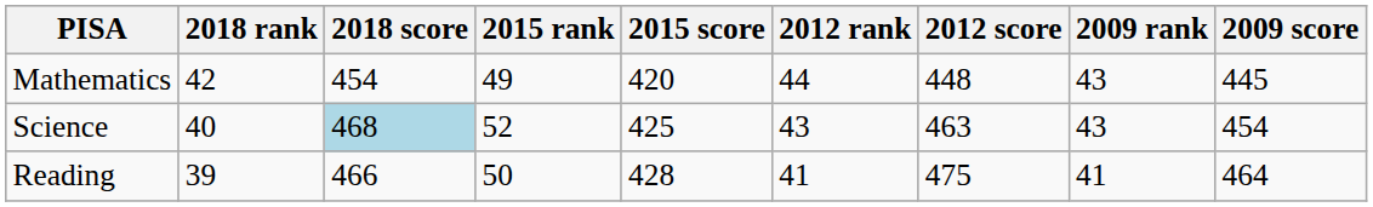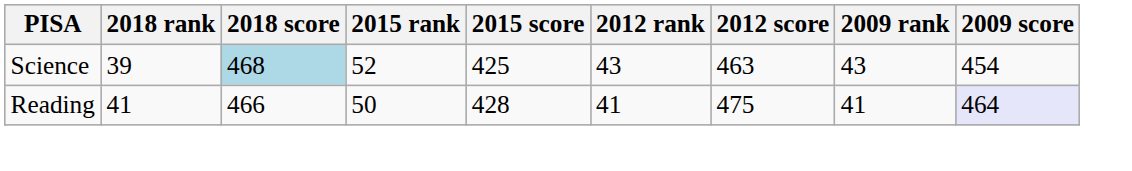- row: Mathematics | 42 | 454 | 49 | 420 | 44 | 448 | 43 | 445
Science | 2018 rank: 40 -> 39
Reading | 2018 rank: 39 -> 41
Reading | 2009 score: no background -> lavender background
